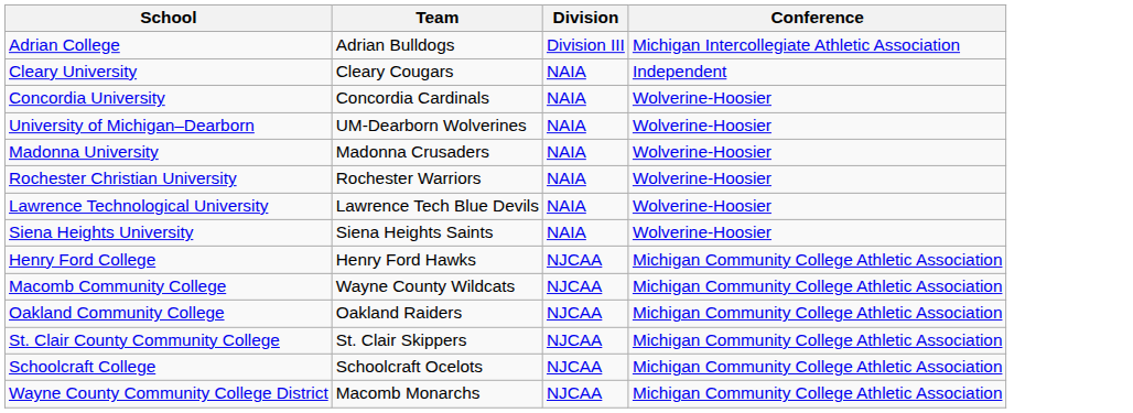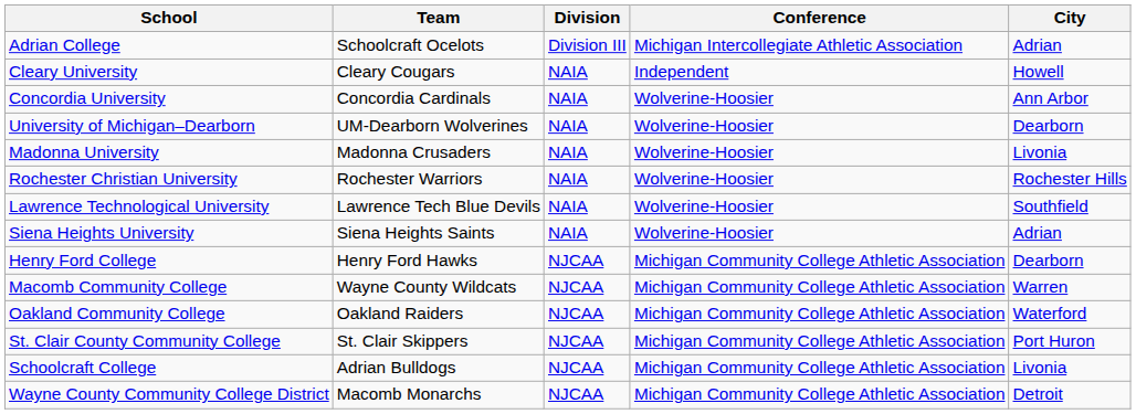+ column: City | Adrian | Howell | Ann Arbor | Dearborn | Livonia | Rochester Hills | Southfield | Adrian | Dearborn | Warren | Waterford | Port Huron | Livonia | Detroit
Adrian College | Team: Adrian Bulldogs -> Schoolcraft Ocelots
Schoolcraft College | Team: Schoolcraft Ocelots -> Adrian Bulldogs
